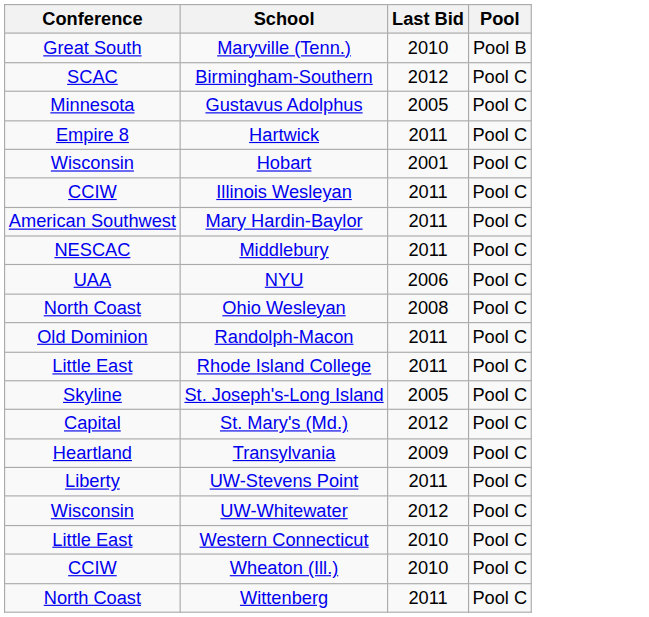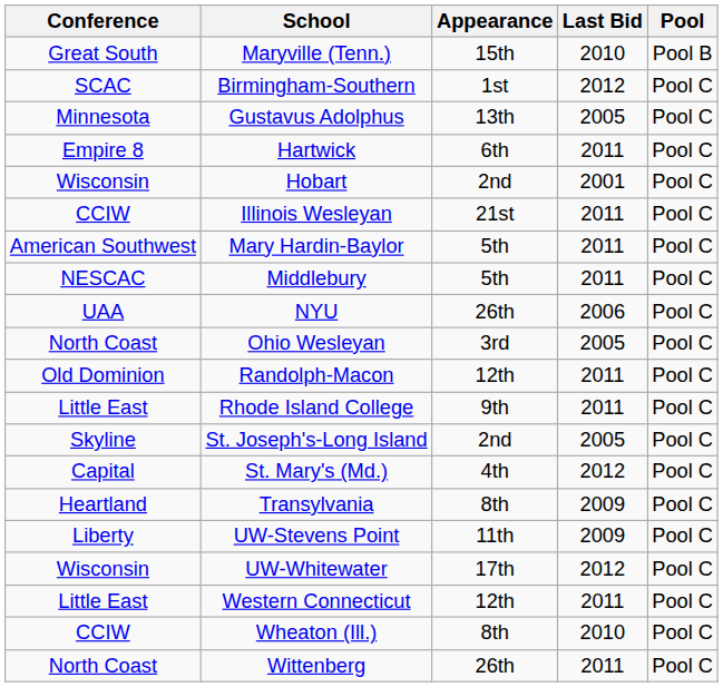+ column: Appearance | 15th | 1st | 13th | 6th | 2nd | 21st | 5th | 5th | 26th | 3rd | 12th | 9th | 2nd | 4th | 8th | 11th | 17th | 12th | 8th | 26th
Ohio Wesleyan | Last Bid: 2008 -> 2005
UW-Stevens Point | Last Bid: 2011 -> 2009
Western Connecticut | Last Bid: 2010 -> 2011
